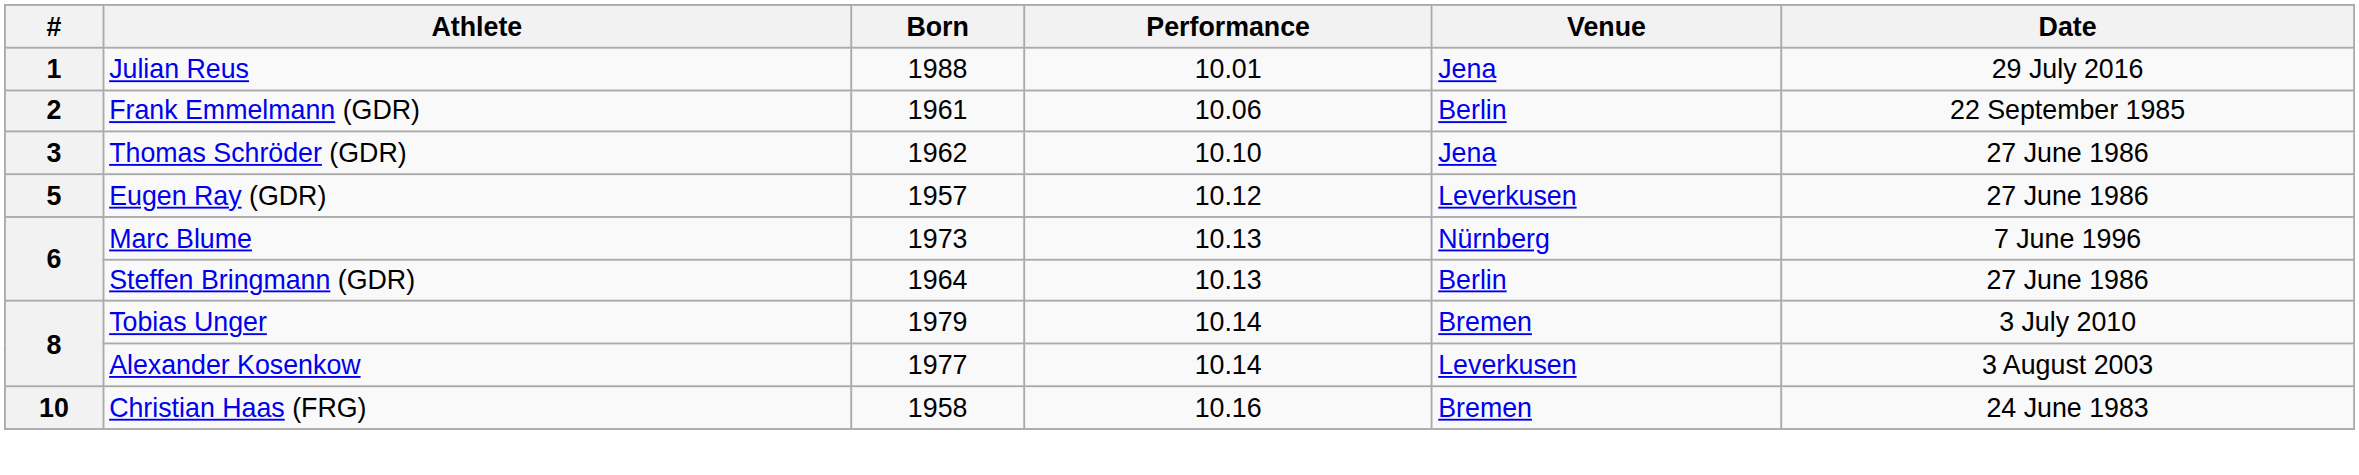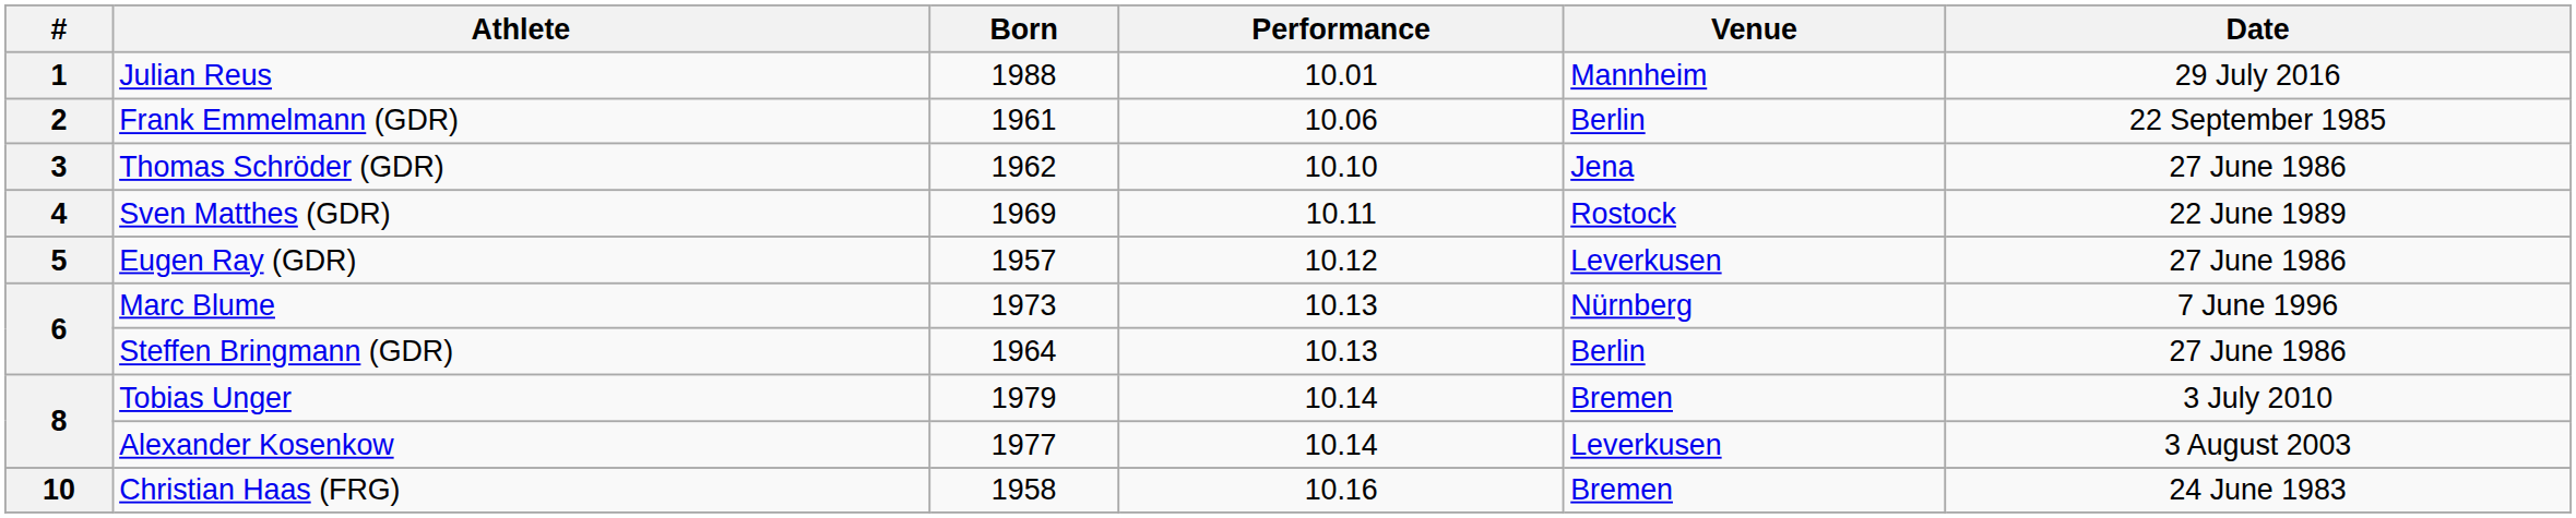Julian Reus | Venue: Jena -> Mannheim
+ row: 4 | Sven Matthes (GDR) | 1969 | 10.11 | Rostock | 22 June 1989
